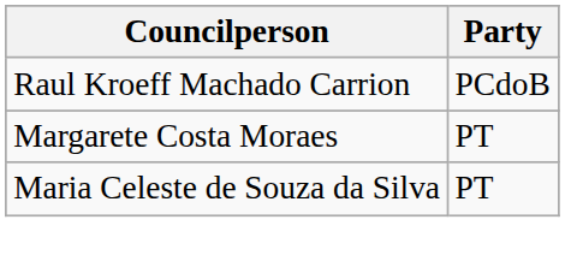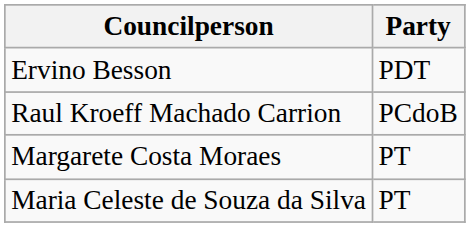+ row: Ervino Besson | PDT
